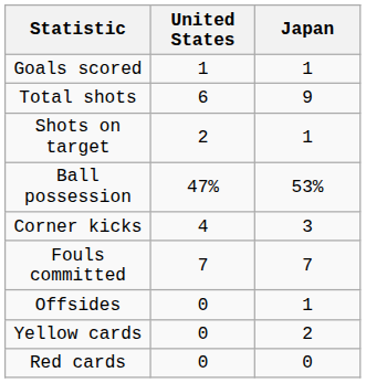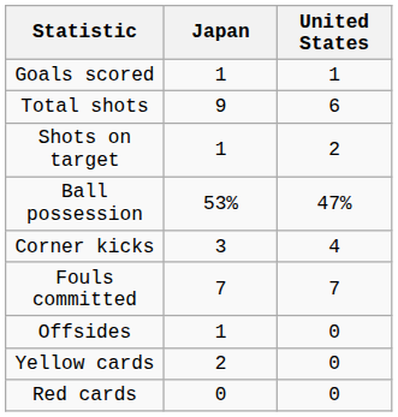columns swapped: United States <-> Japan
